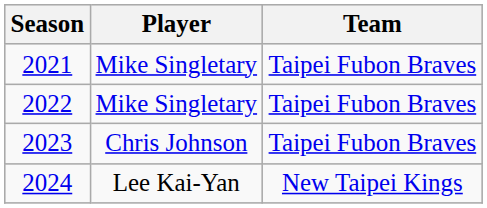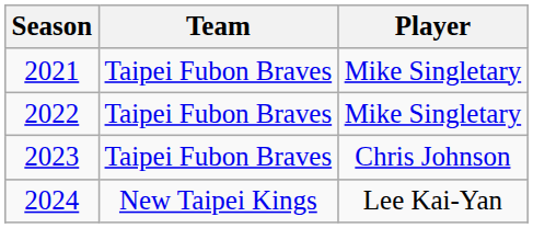columns swapped: Player <-> Team
